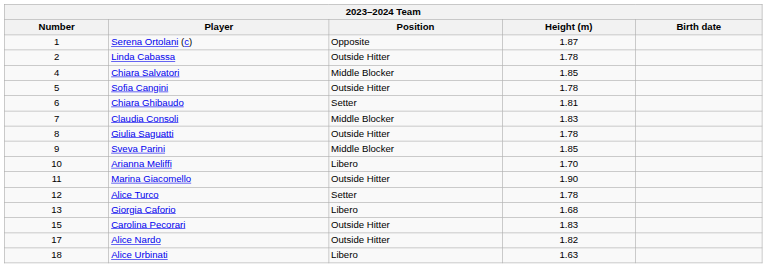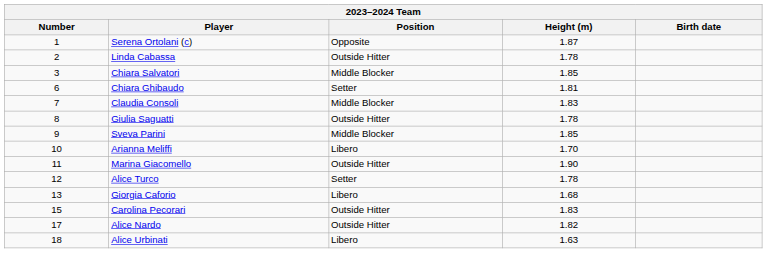Chiara Salvatori | Number: 4 -> 3
- row: 5 | Sofia Cangini | Outside Hitter | 1.78
